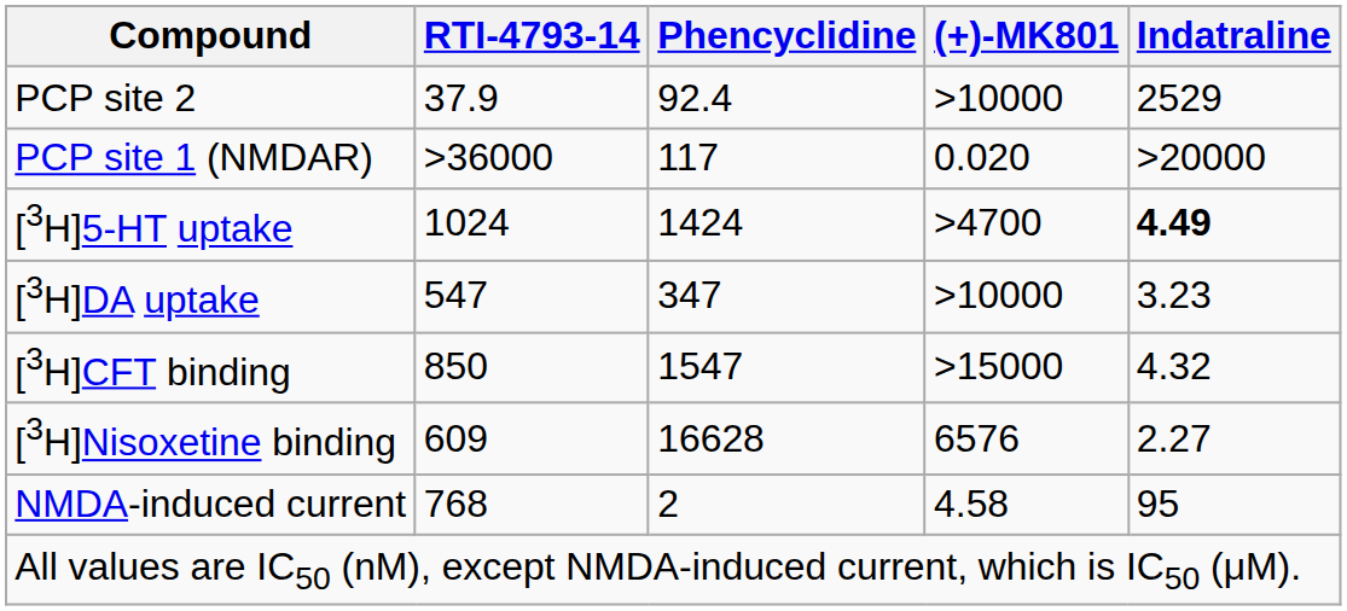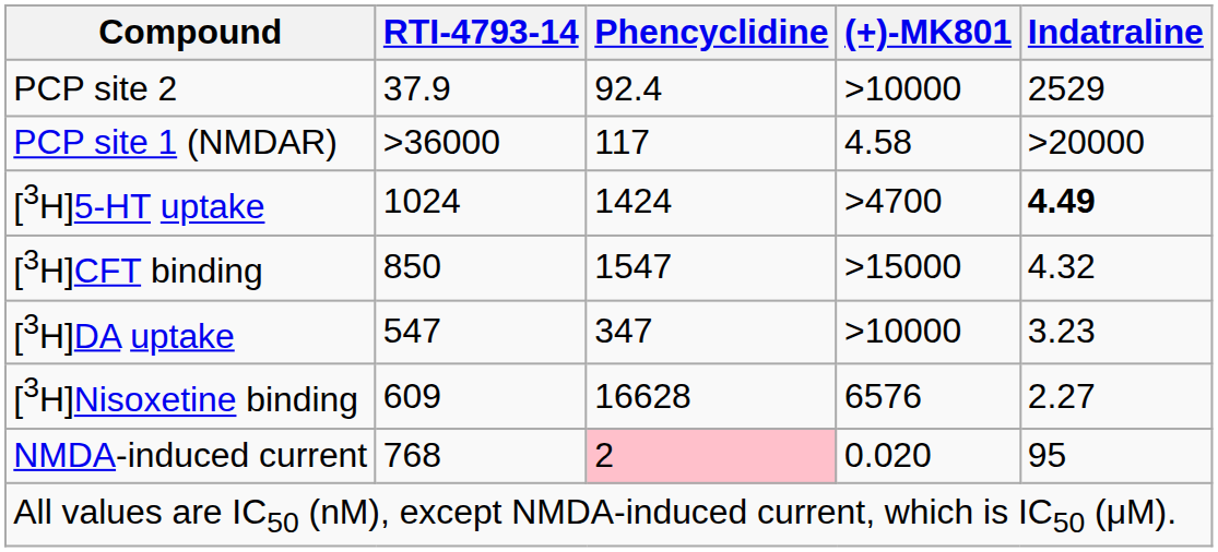PCP site 1 (NMDAR) | (+)-MK801: 0.020 -> 4.58
rows swapped: [3H]DA uptake <-> [3H]CFT binding
NMDA-induced current | Phencyclidine: no background -> pink background
NMDA-induced current | (+)-MK801: 4.58 -> 0.020
